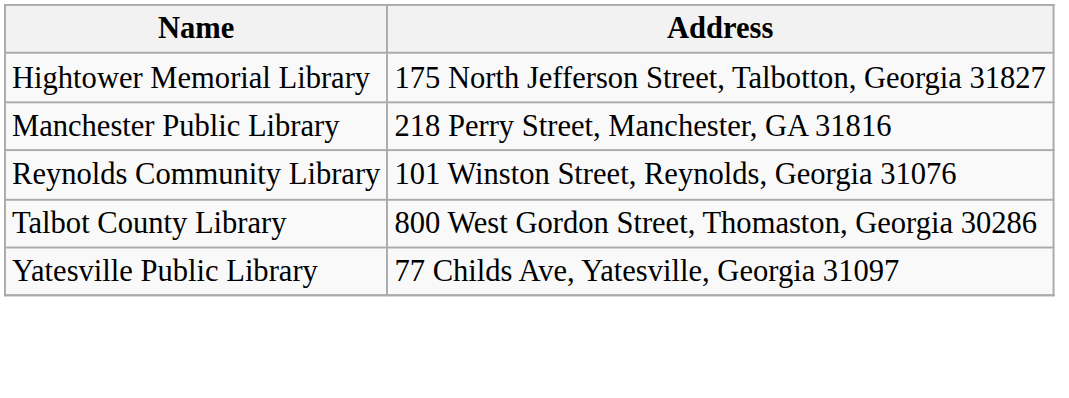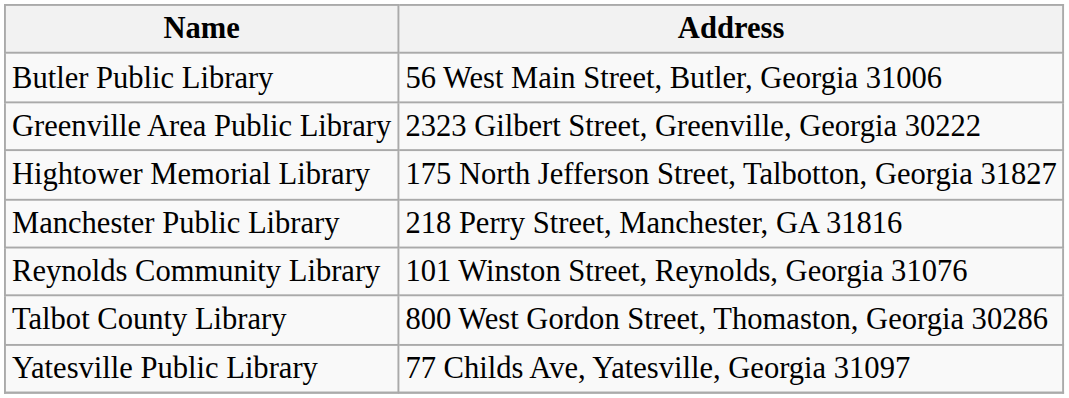+ row: Butler Public Library | 56 West Main Street, Butler, Georgia 31006
+ row: Greenville Area Public Library | 2323 Gilbert Street, Greenville, Georgia 30222
